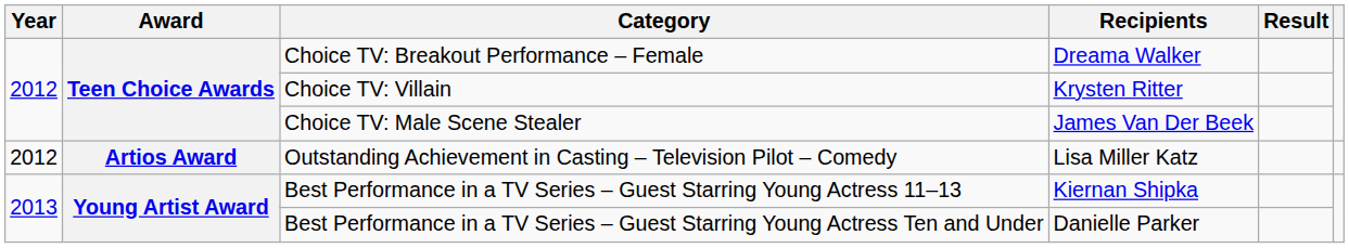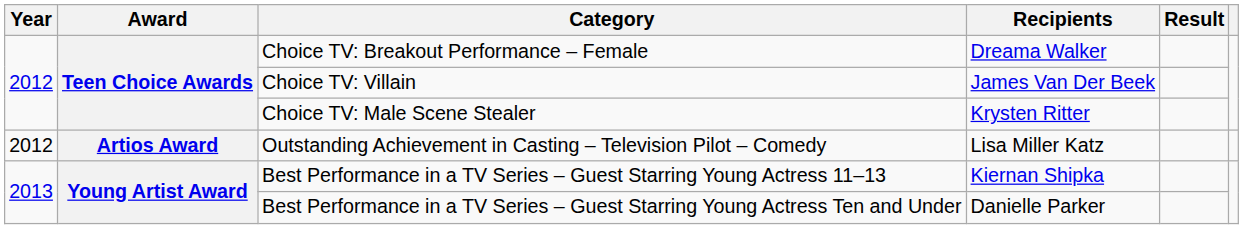Choice TV: Villain | Recipients: Krysten Ritter -> James Van Der Beek
Choice TV: Male Scene Stealer | Recipients: James Van Der Beek -> Krysten Ritter
